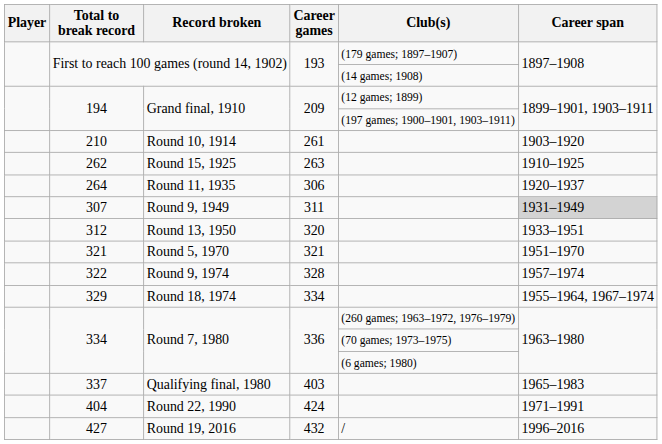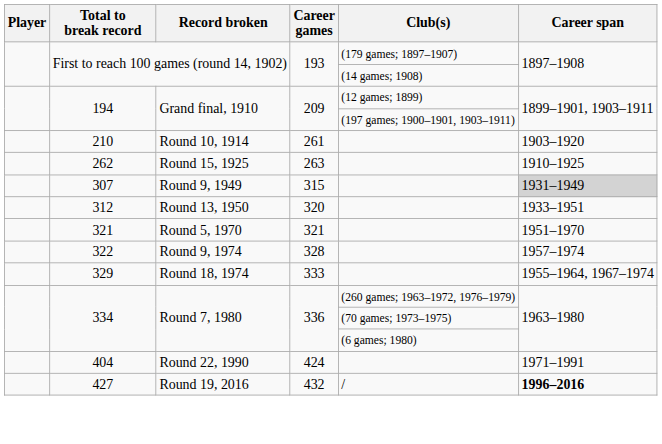- row: 264 | Round 11, 1935 | 306 | 1920–1937
307 | Career games: 311 -> 315
329 | Career games: 334 -> 333
- row: 337 | Qualifying final, 1980 | 403 | 1965–1983
427 | Career span: normal -> bold
